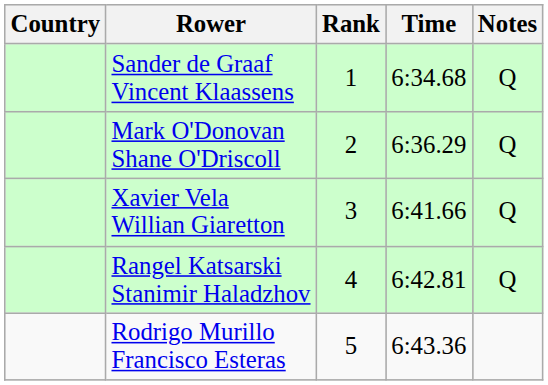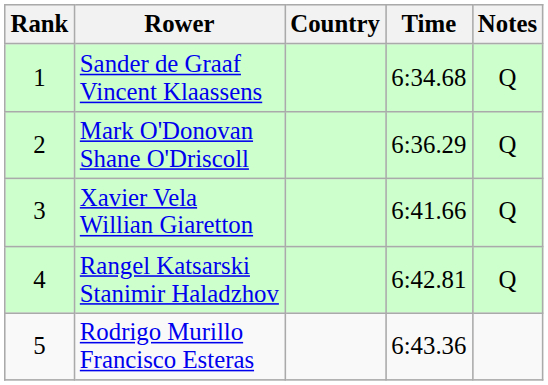columns swapped: Rank <-> Country
